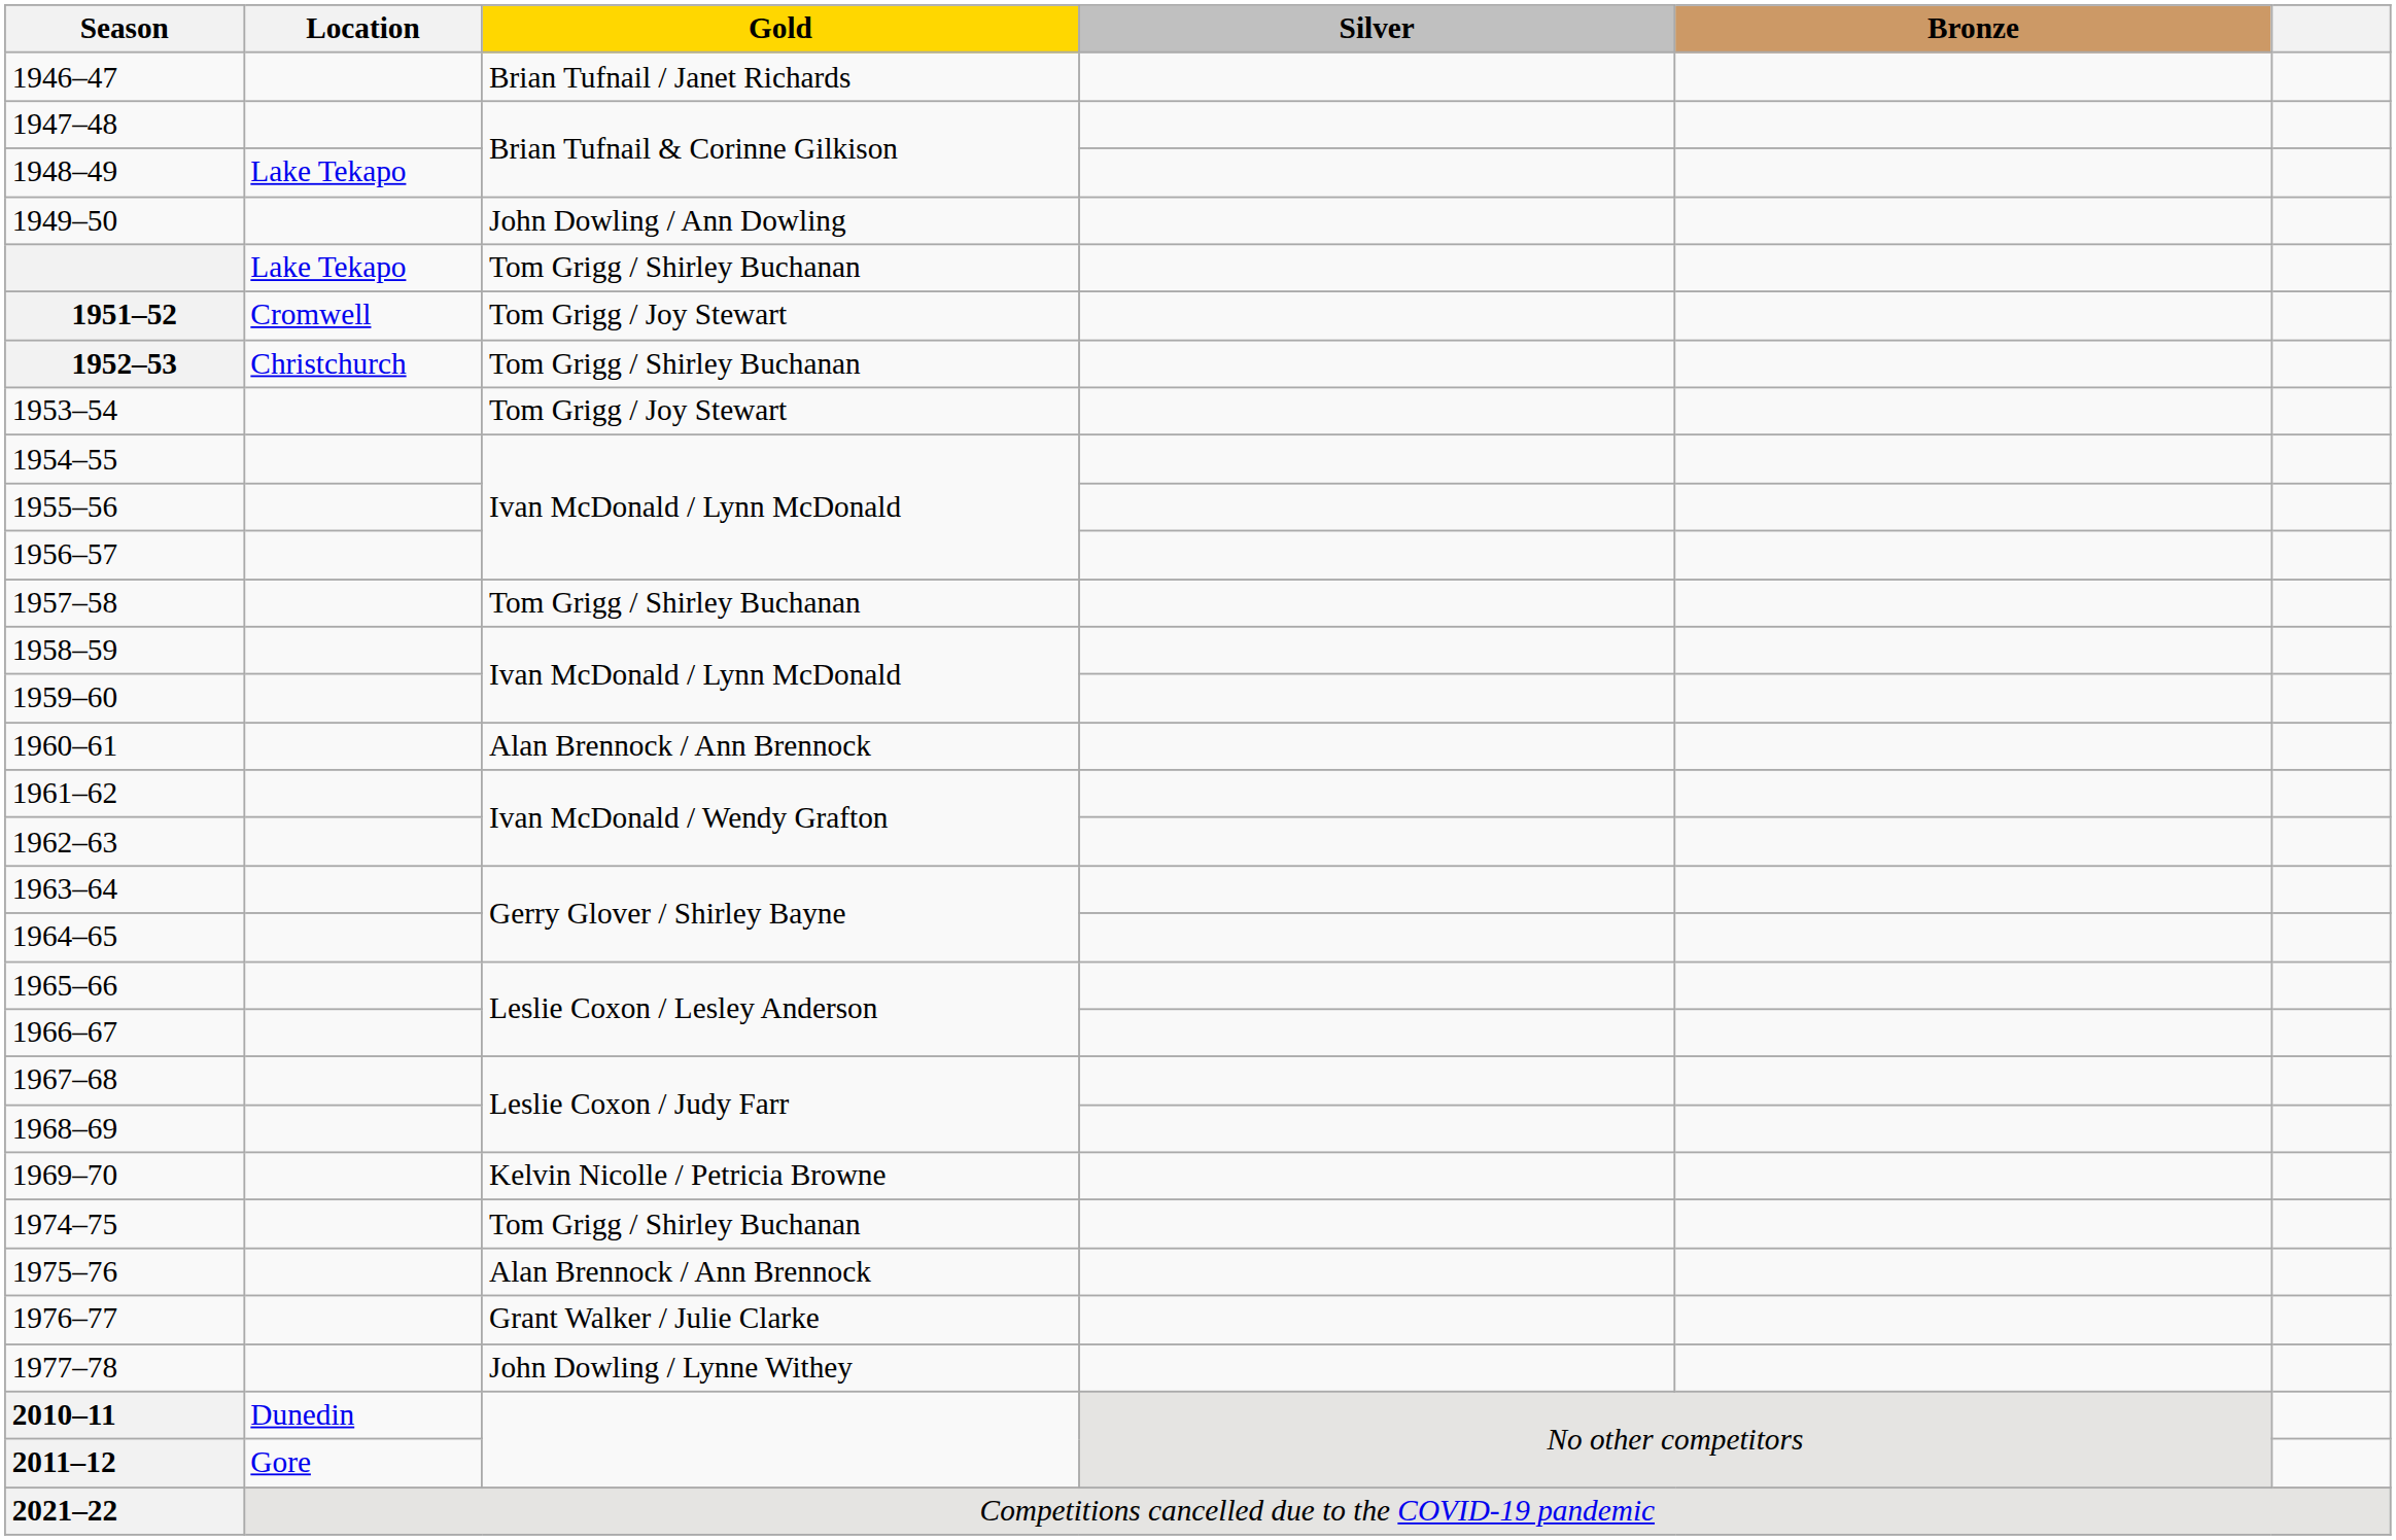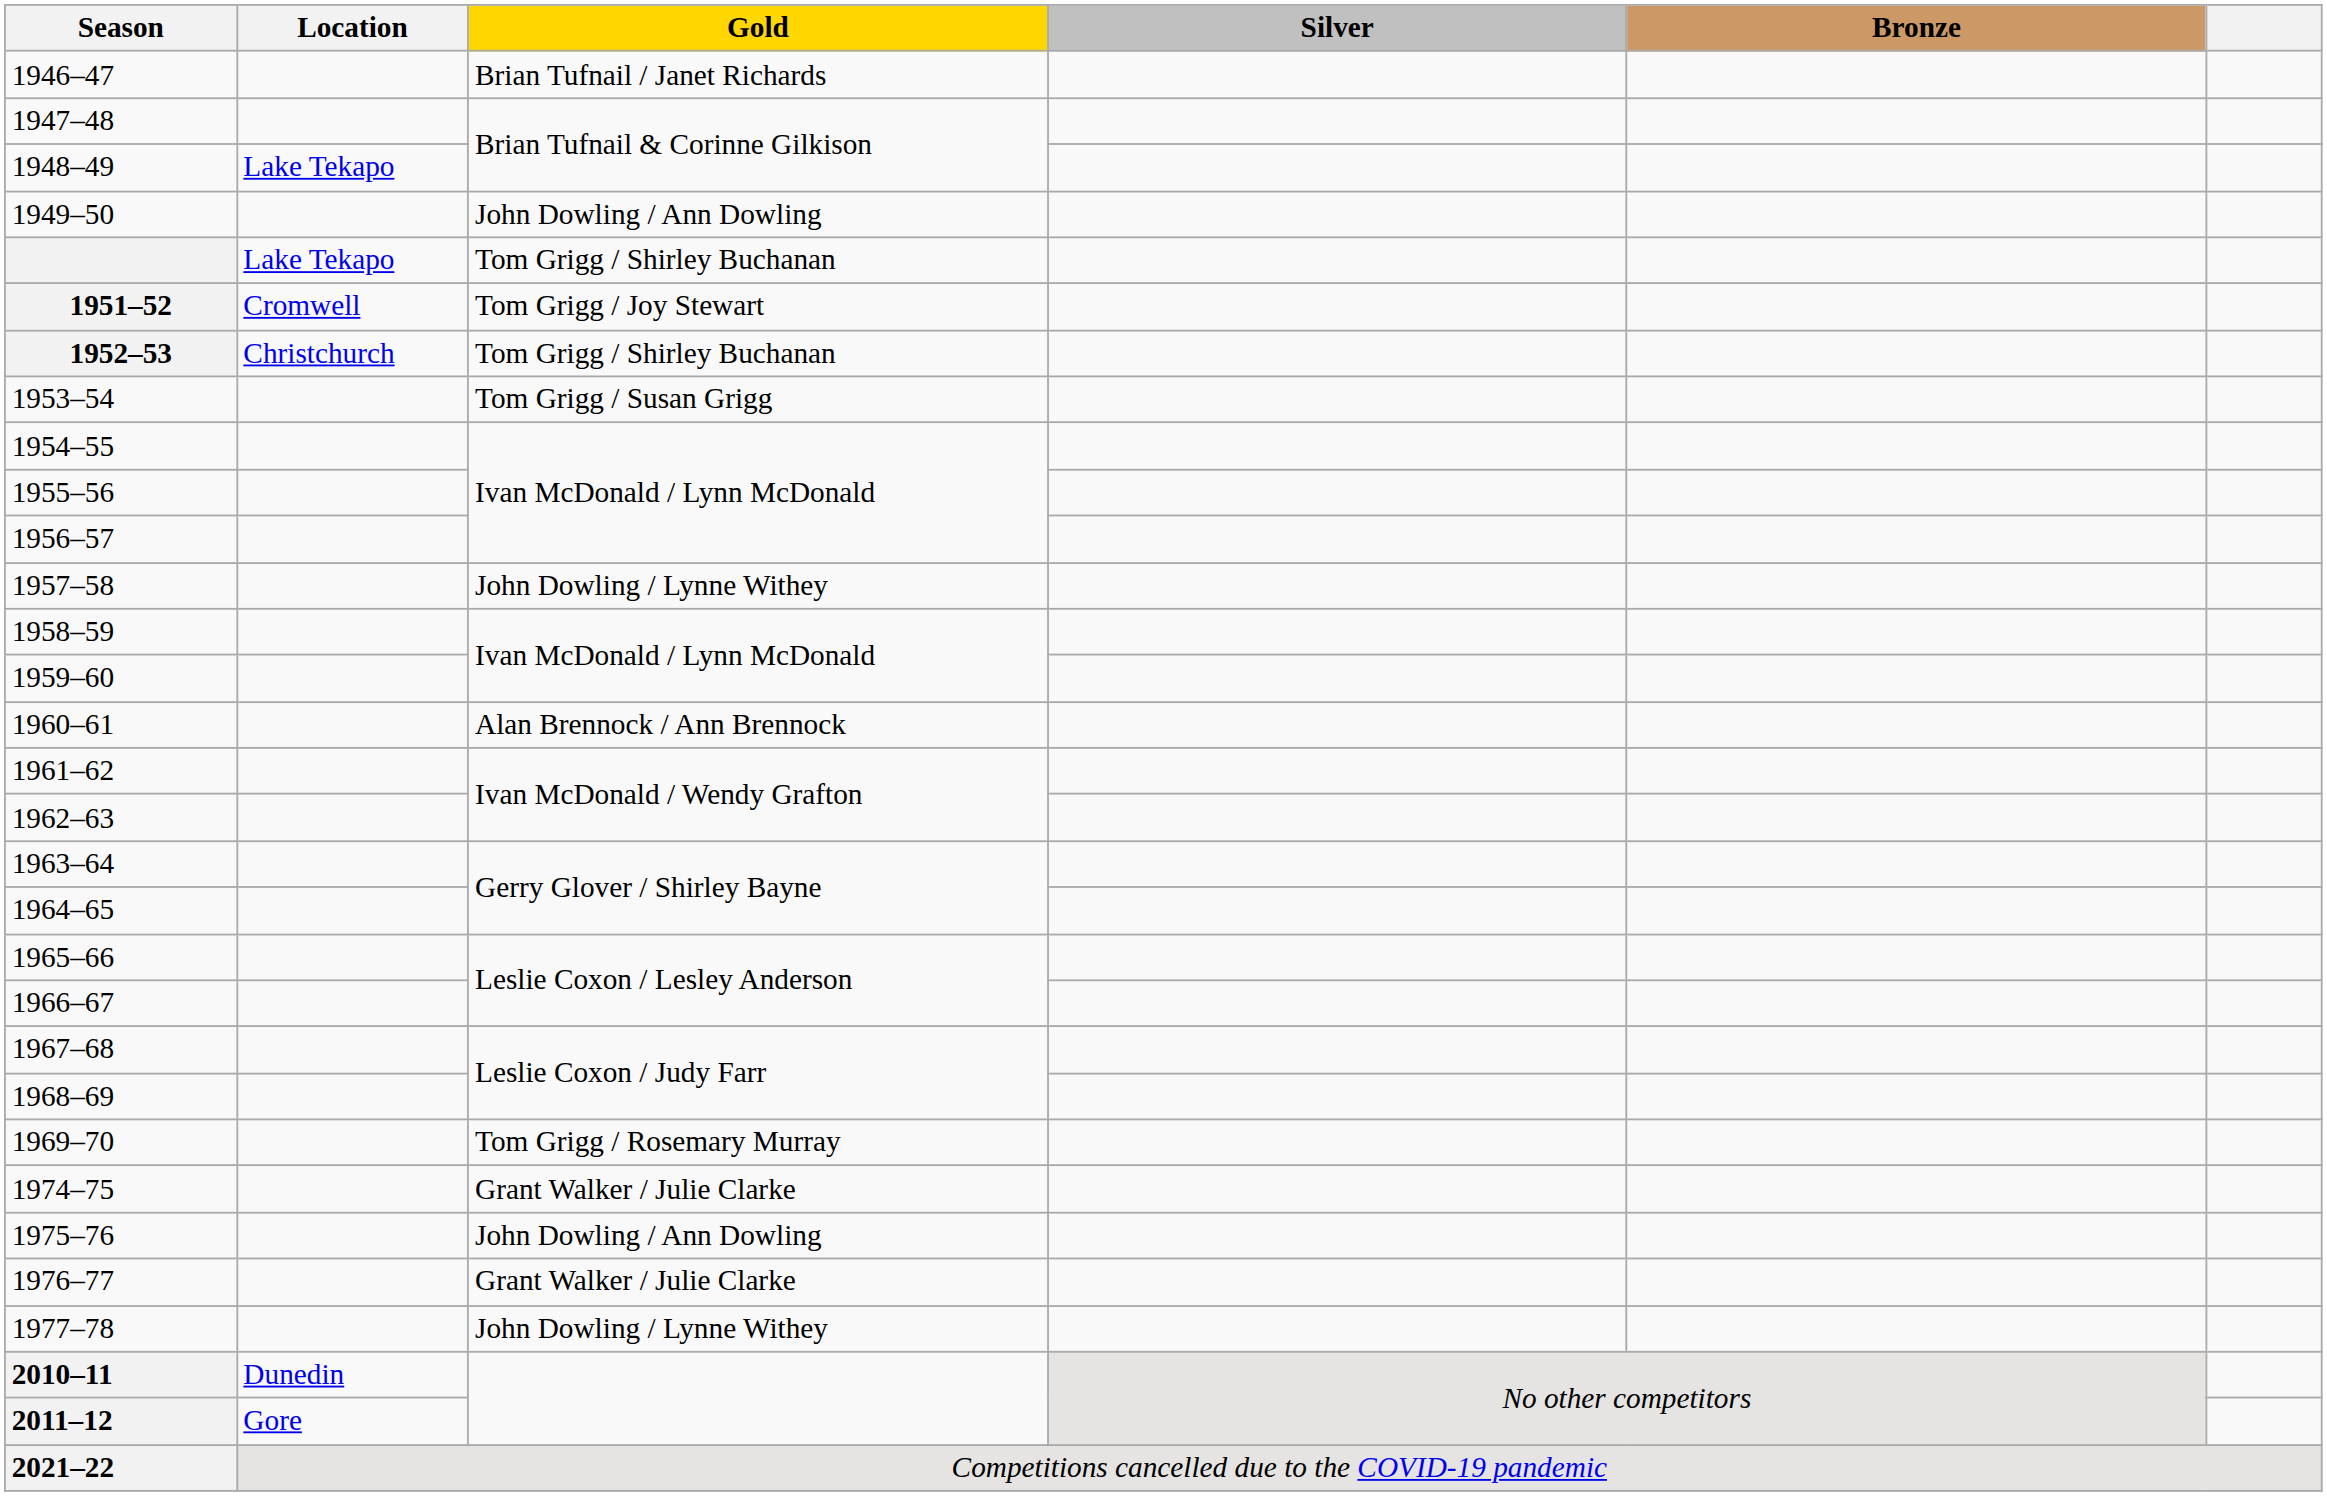1953–54 | Gold: Tom Grigg / Joy Stewart -> Tom Grigg / Susan Grigg
1957–58 | Gold: Tom Grigg / Shirley Buchanan -> John Dowling / Lynne Withey
1969–70 | Gold: Kelvin Nicolle / Petricia Browne -> Tom Grigg / Rosemary Murray
1974–75 | Gold: Tom Grigg / Shirley Buchanan -> Grant Walker / Julie Clarke
1975–76 | Gold: Alan Brennock / Ann Brennock -> John Dowling / Ann Dowling
